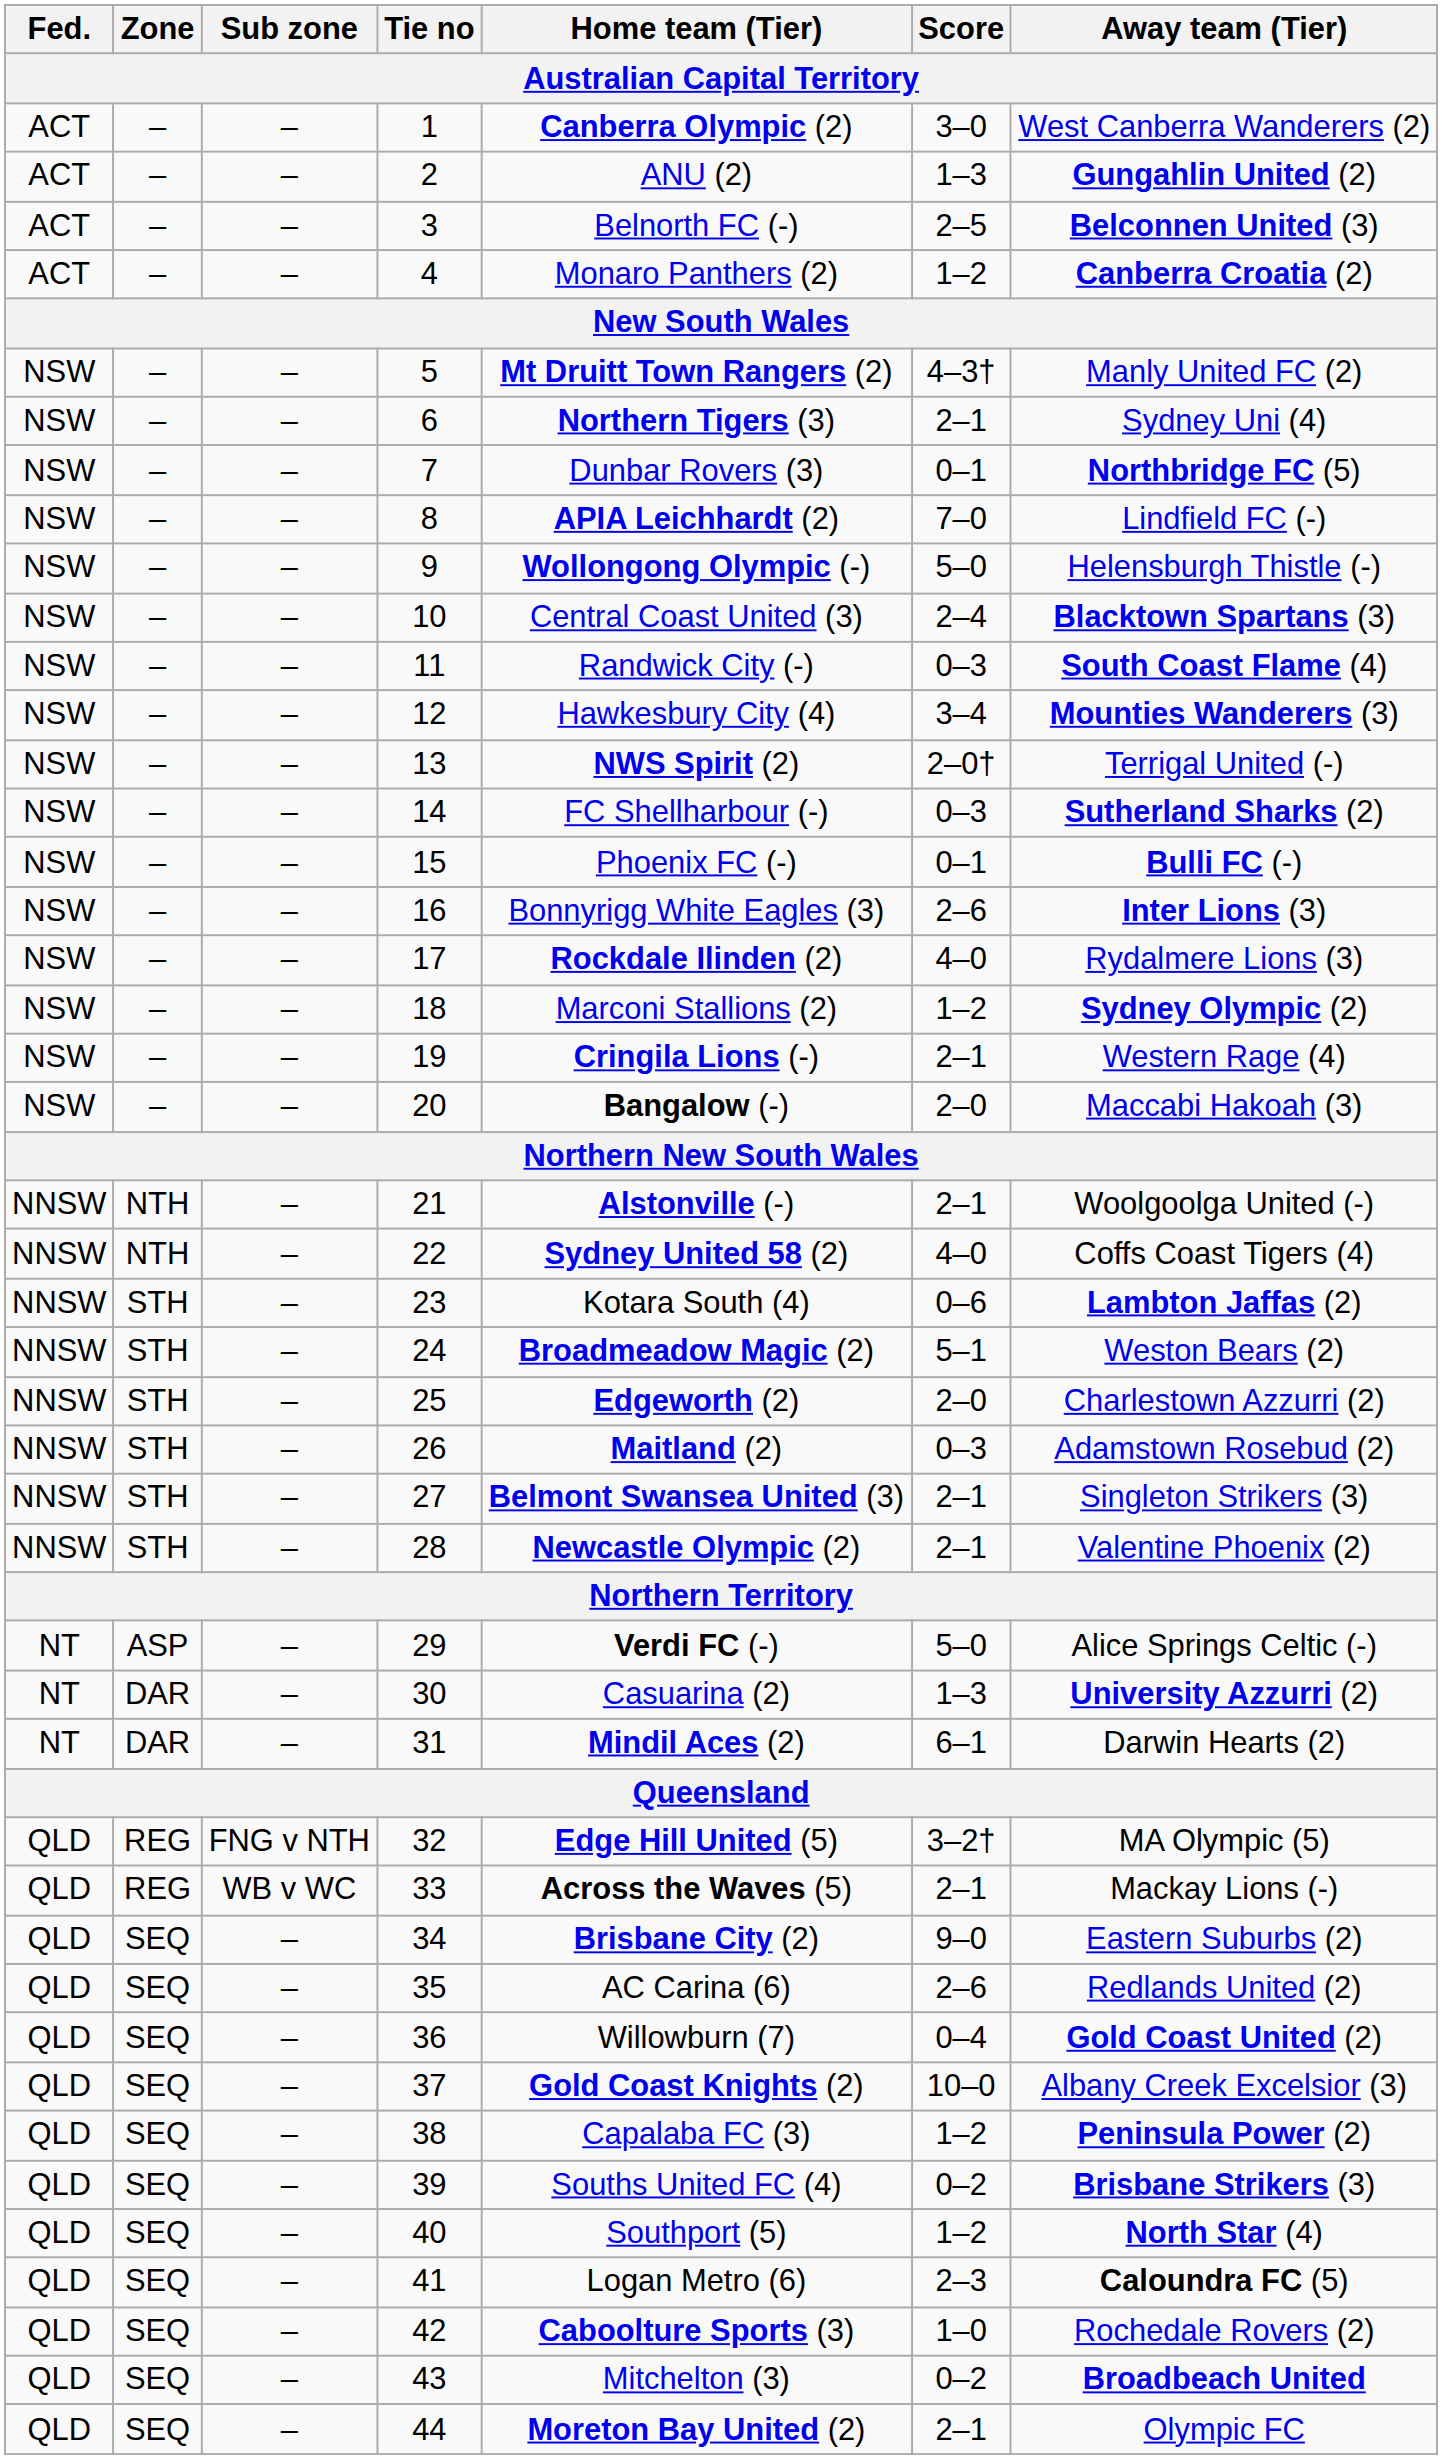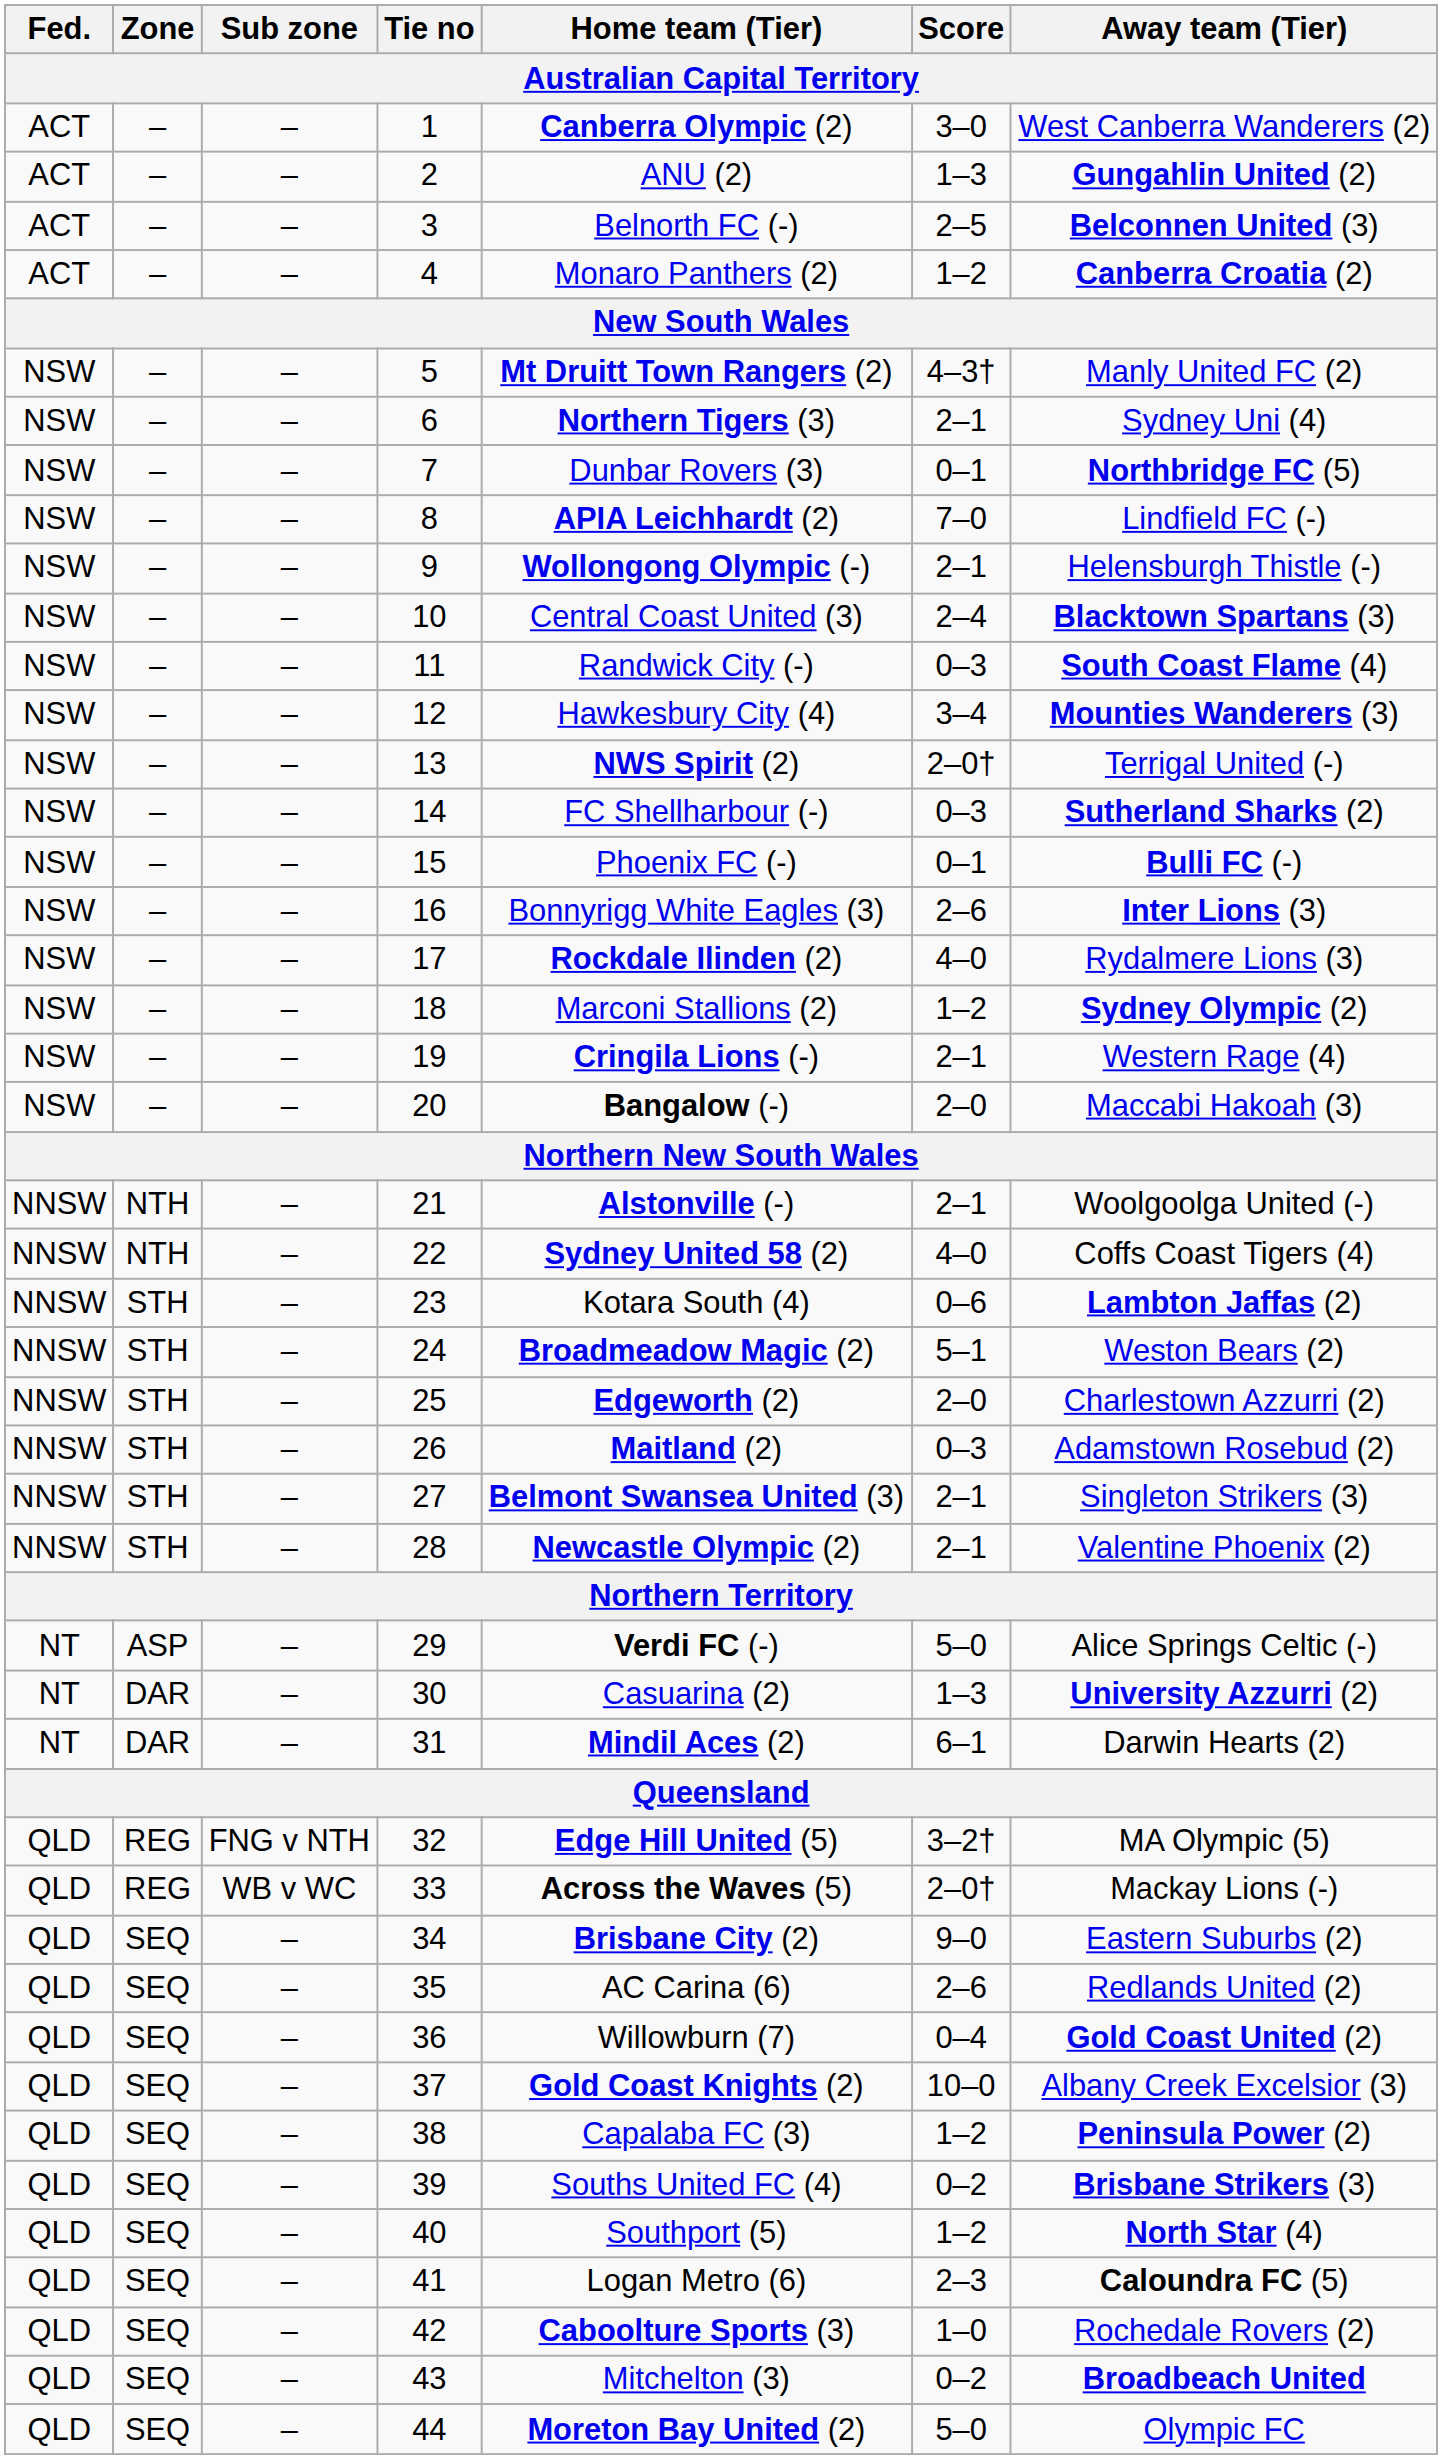9 | Score: 5–0 -> 2–1
33 | Score: 2–1 -> 2–0†
44 | Score: 2–1 -> 5–0
